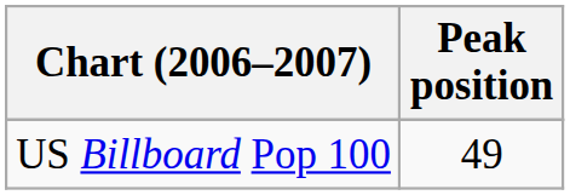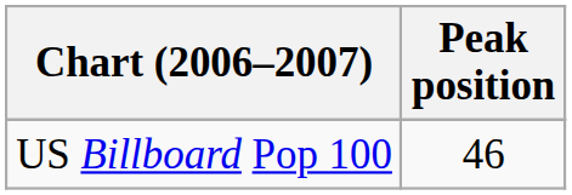US Billboard Pop 100 | Peak position: 49 -> 46
